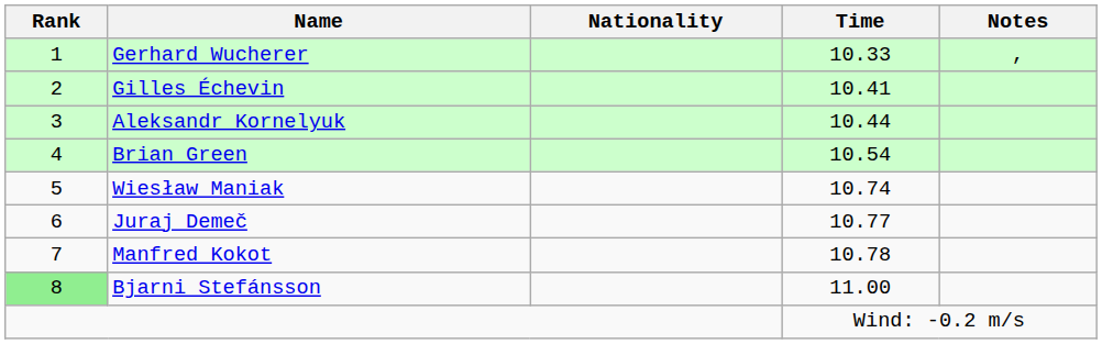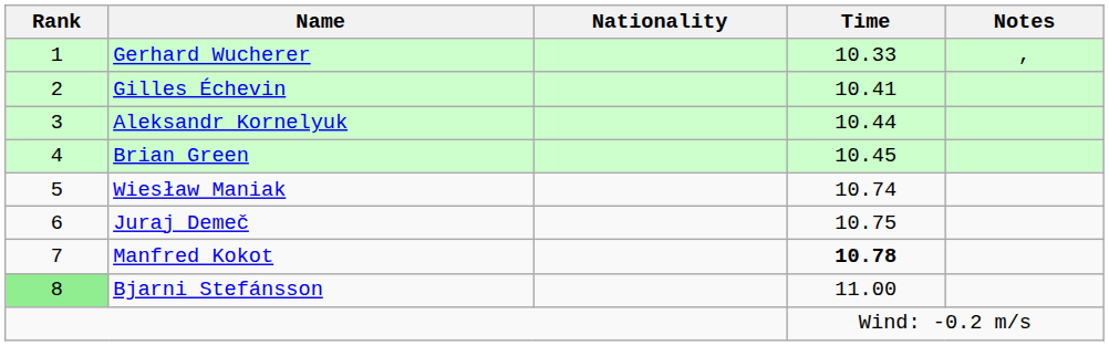Brian Green | Time: 10.54 -> 10.45
Juraj Demeč | Time: 10.77 -> 10.75
Manfred Kokot | Time: normal -> bold
